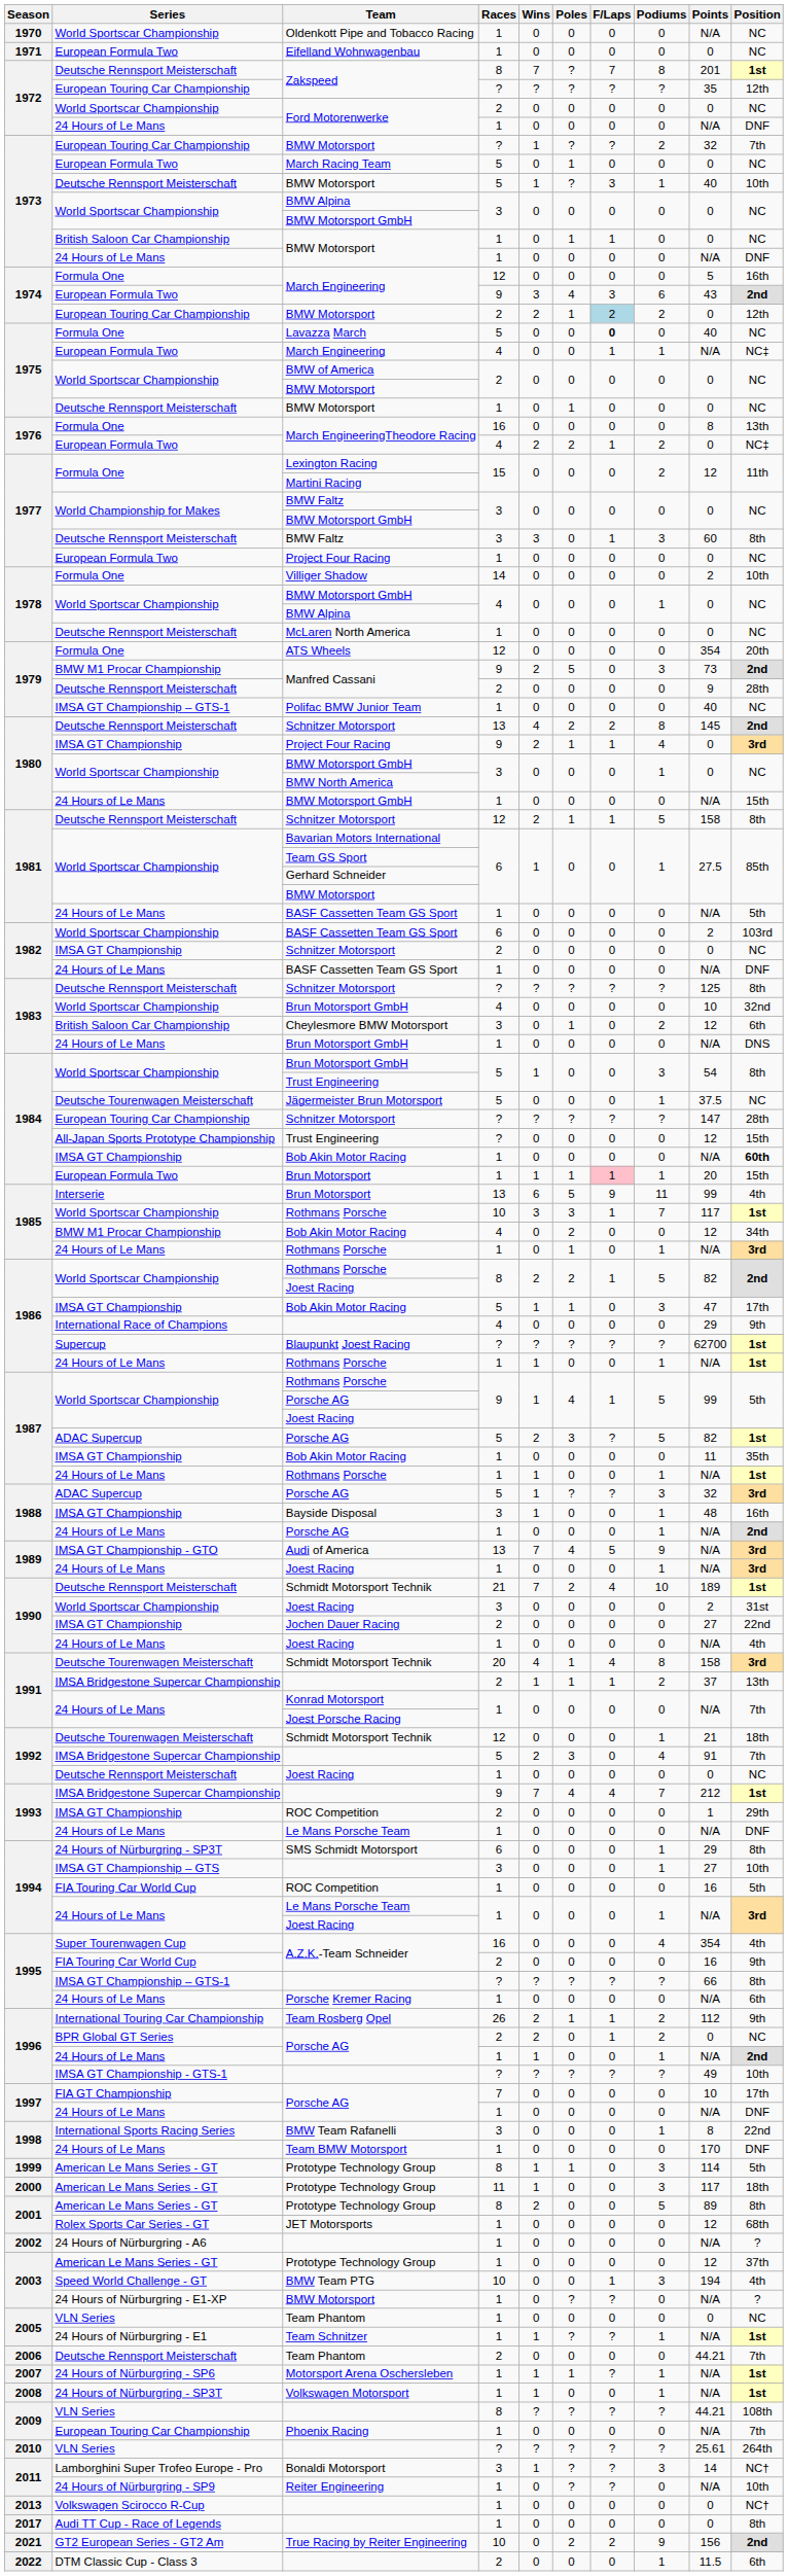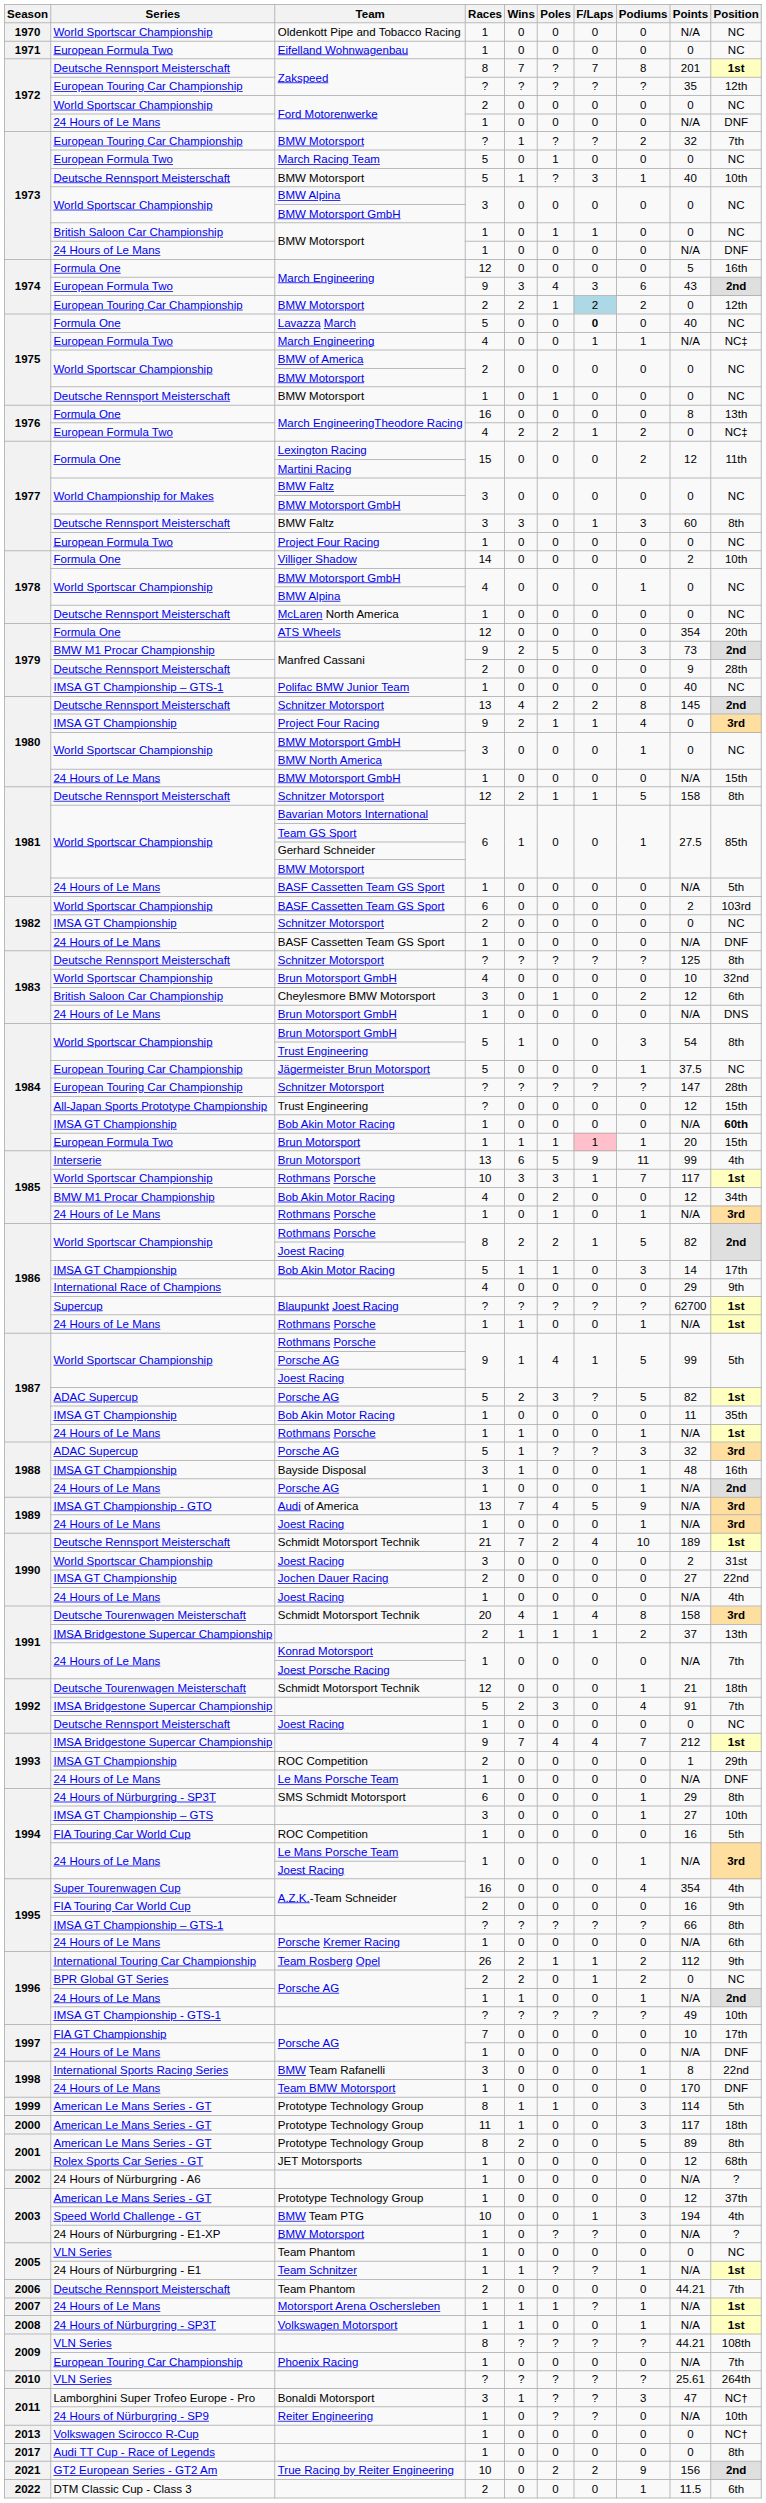Jägermeister Brun Motorsport | Series: Deutsche Tourenwagen Meisterschaft -> European Touring Car Championship
1986 / Bob Akin Motor Racing | Points: 47 -> 14
Motorsport Arena Oschersleben | Series: 24 Hours of Nürburgring - SP6 -> 24 Hours of Le Mans
Bonaldi Motorsport | Points: 14 -> 47
